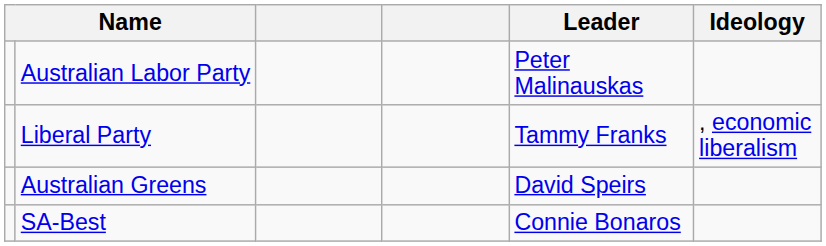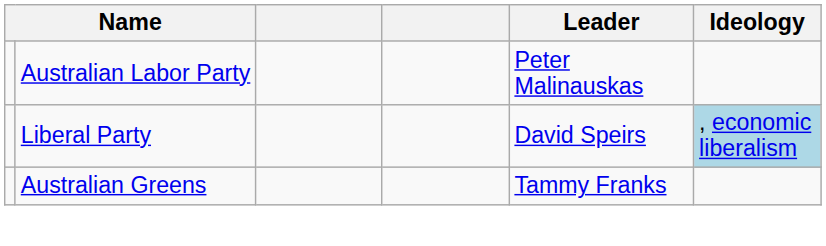Liberal Party | Leader: Tammy Franks -> David Speirs
Liberal Party | Ideology: no background -> lightblue background
Australian Greens | Leader: David Speirs -> Tammy Franks
- row: SA-Best | Connie Bonaros
